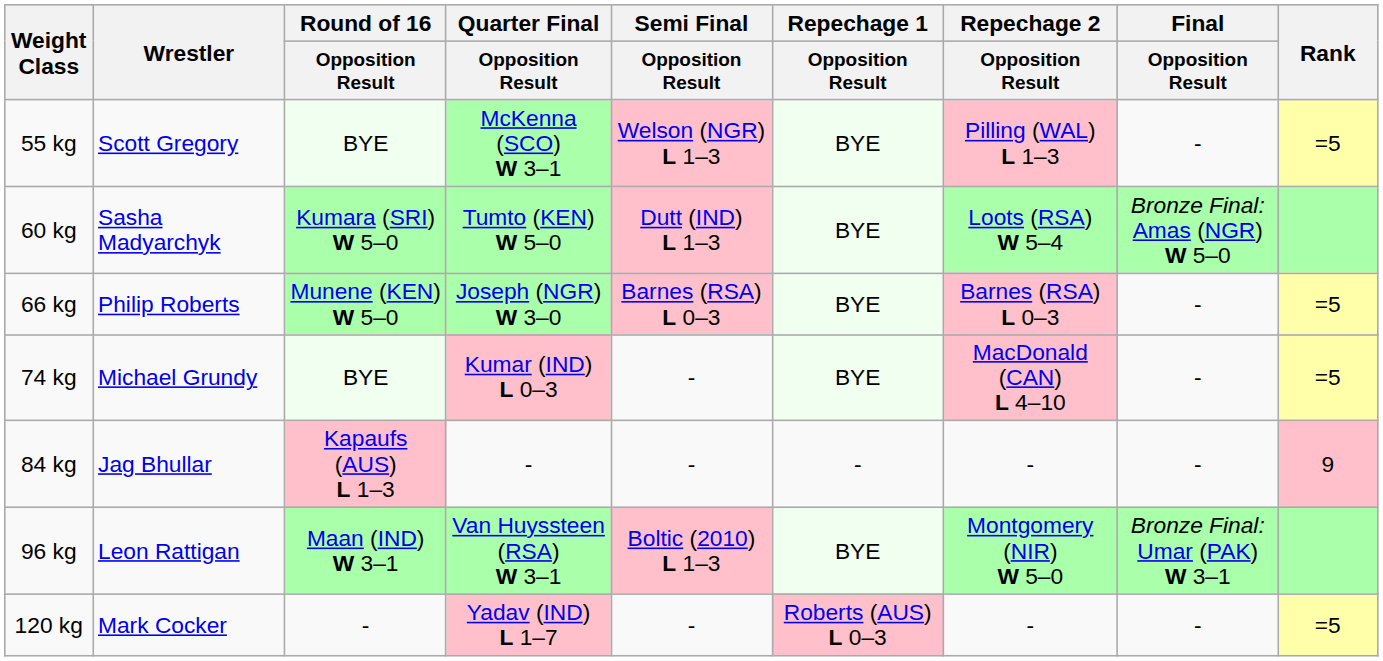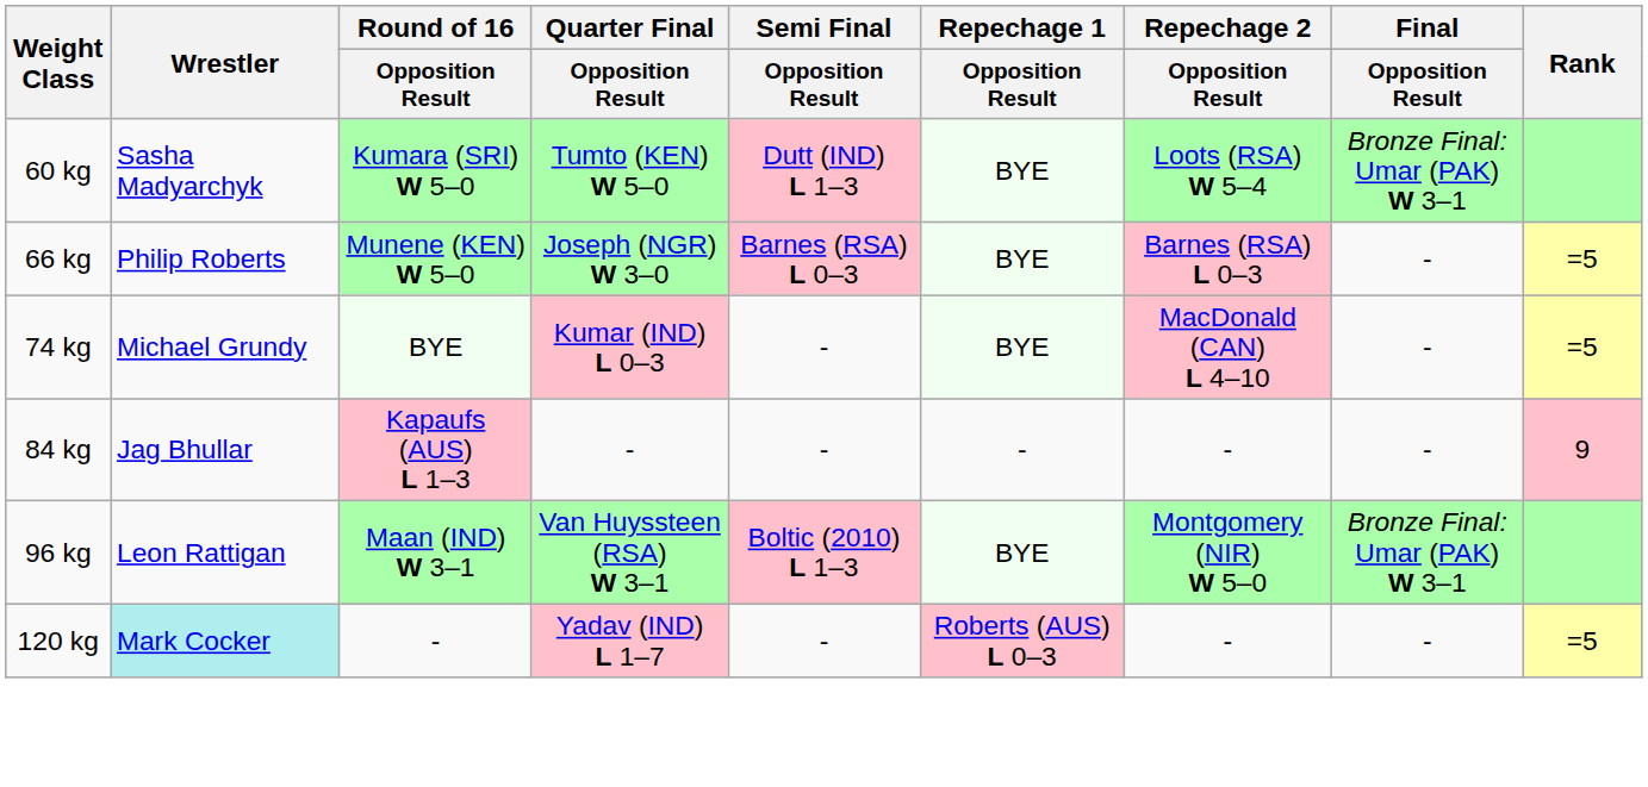- row: 55 kg | Scott Gregory | BYE | McKenna (SCO) W 3–1 | Welson (NGR) L 1–3 | BYE | Pilling (WAL) L 1–3 | - | =5
60 kg | Final / Opposition Result: Bronze Final: Amas (NGR) W 5–0 -> Bronze Final: Umar (PAK) W 3–1
120 kg | Wrestler: no background -> paleturquoise background
